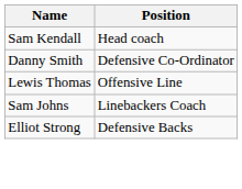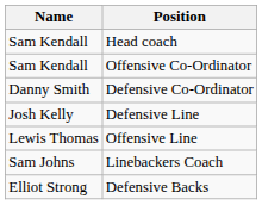+ row: Sam Kendall | Offensive Co-Ordinator
+ row: Josh Kelly | Defensive Line
